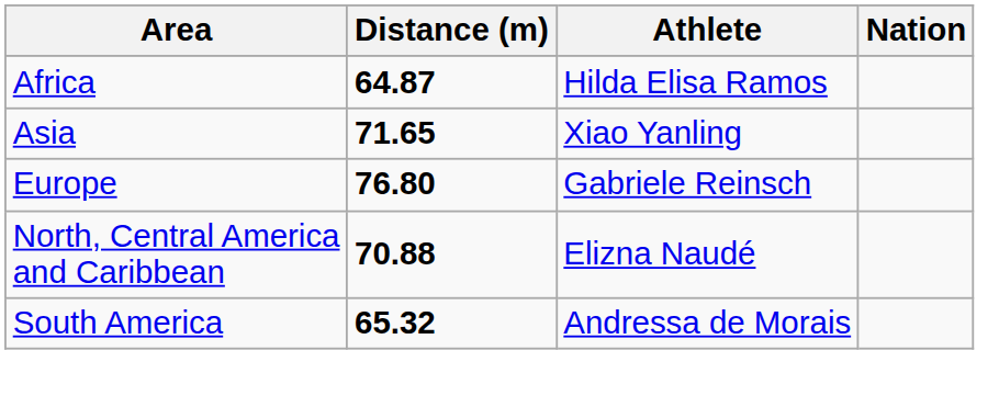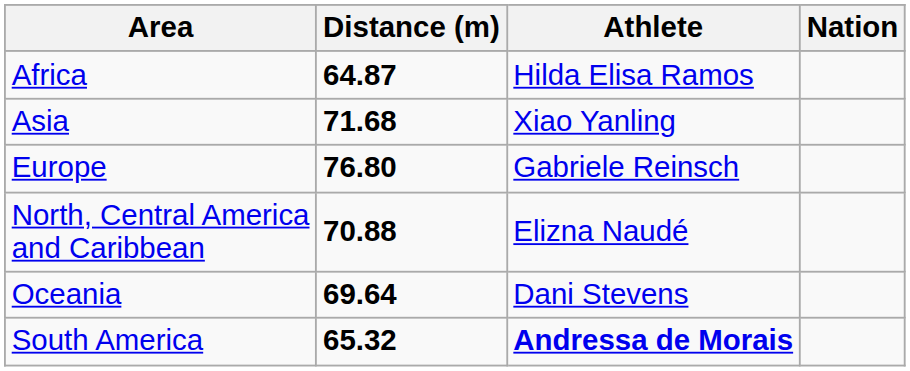Asia | Distance (m): 71.65 -> 71.68
+ row: Oceania | 69.64 | Dani Stevens
South America | Athlete: normal -> bold
